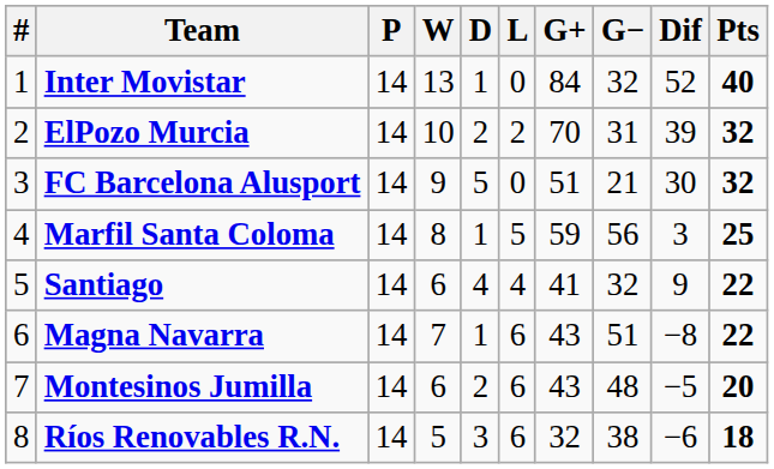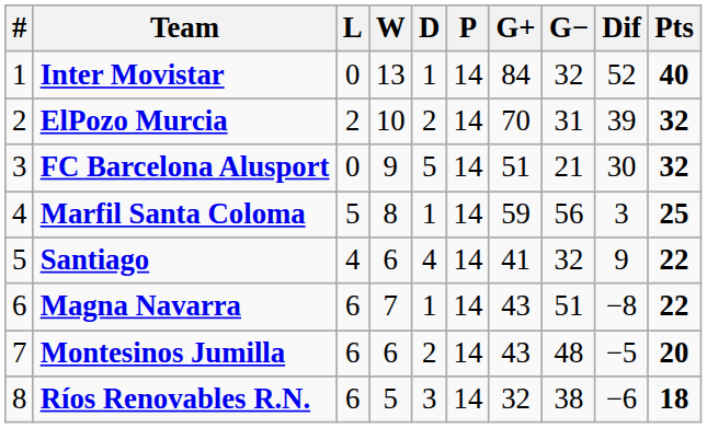columns swapped: P <-> L
